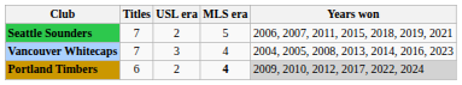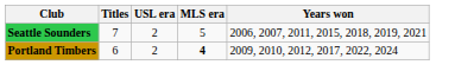- row: Vancouver Whitecaps | 7 | 3 | 4 | 2004, 2005, 2008, 2013, 2014, 2016, 2023
Portland Timbers | Years won: lightgrey background -> no background
